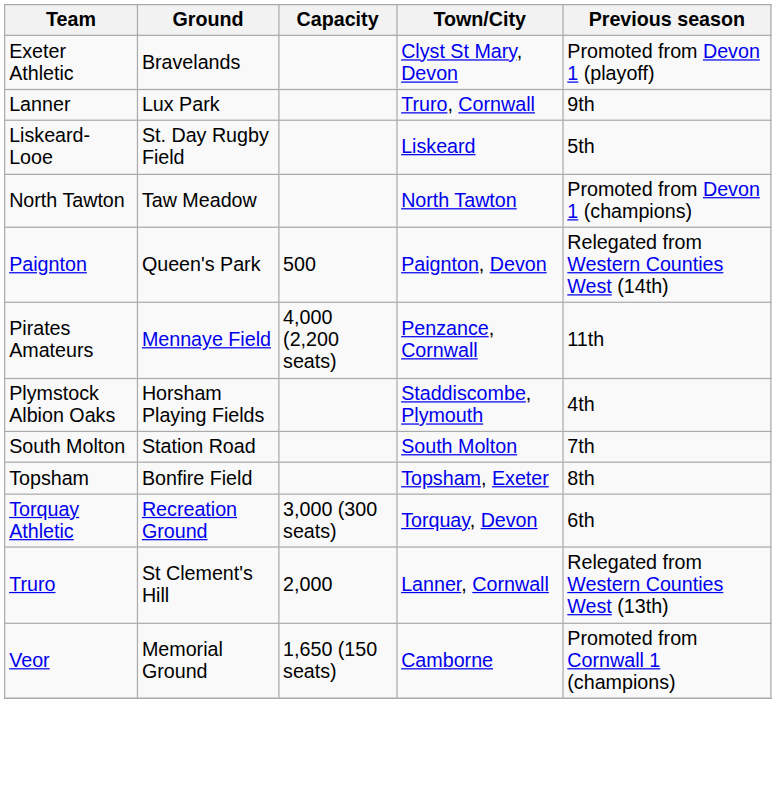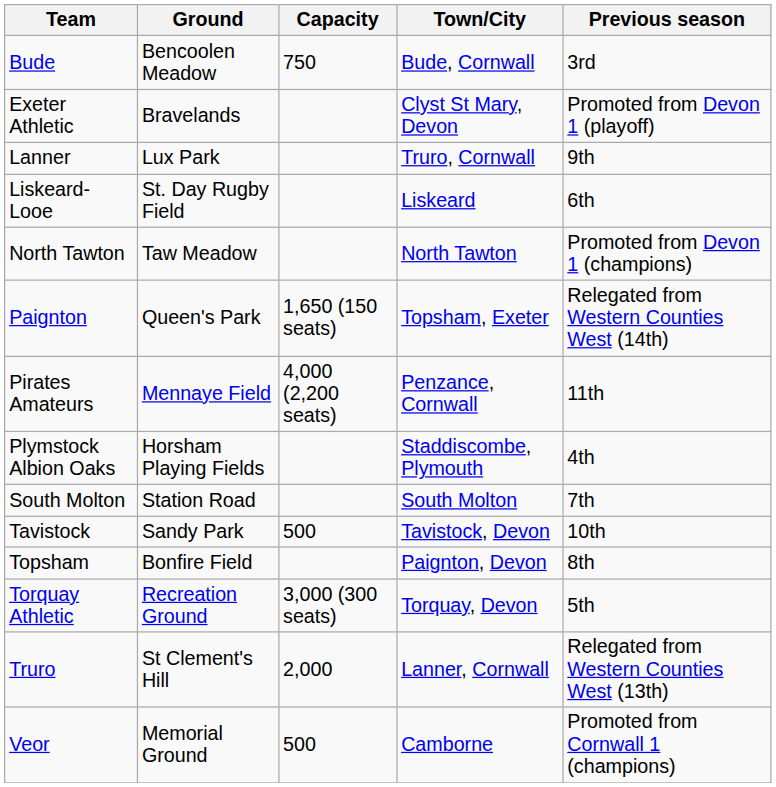+ row: Bude | Bencoolen Meadow | 750 | Bude, Cornwall | 3rd
Liskeard-Looe | Previous season: 5th -> 6th
Paignton | Capacity: 500 -> 1,650 (150 seats)
Paignton | Town/City: Paignton, Devon -> Topsham, Exeter
+ row: Tavistock | Sandy Park | 500 | Tavistock, Devon | 10th
Topsham | Town/City: Topsham, Exeter -> Paignton, Devon
Torquay Athletic | Previous season: 6th -> 5th
Veor | Capacity: 1,650 (150 seats) -> 500
